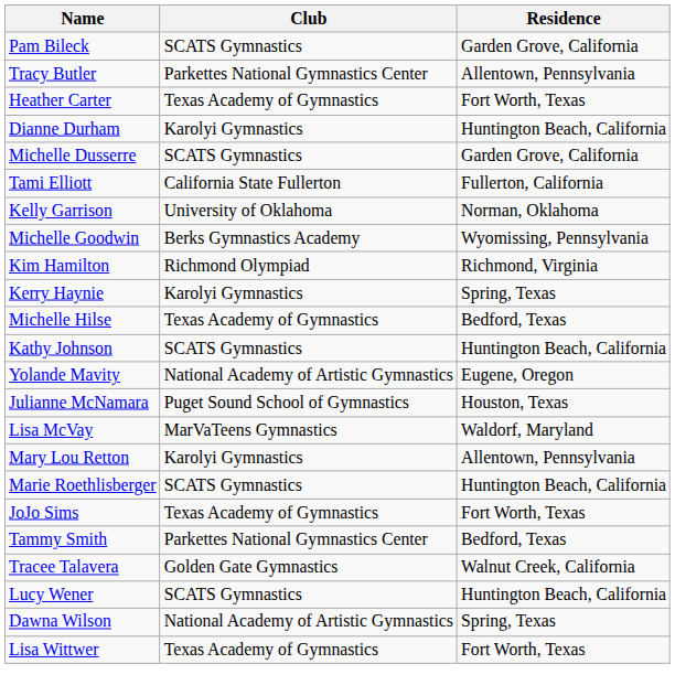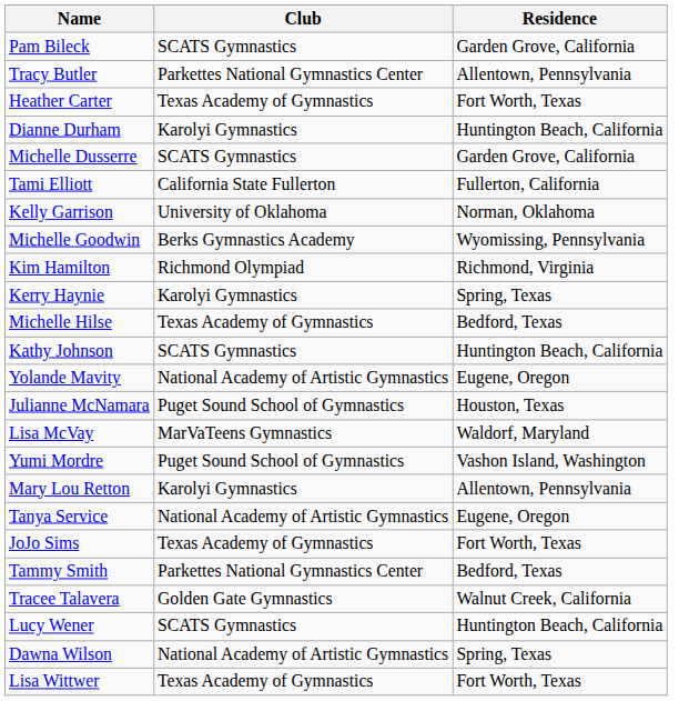+ row: Yumi Mordre | Puget Sound School of Gymnastics | Vashon Island, Washington
- row: Marie Roethlisberger | SCATS Gymnastics | Huntington Beach, California
+ row: Tanya Service | National Academy of Artistic Gymnastics | Eugene, Oregon
